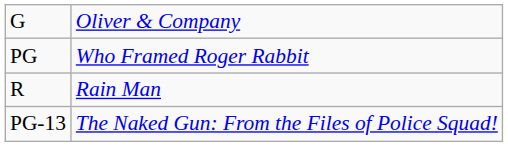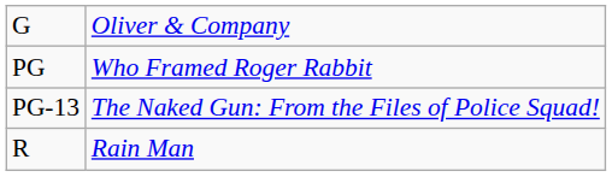rows swapped: PG-13 <-> R
